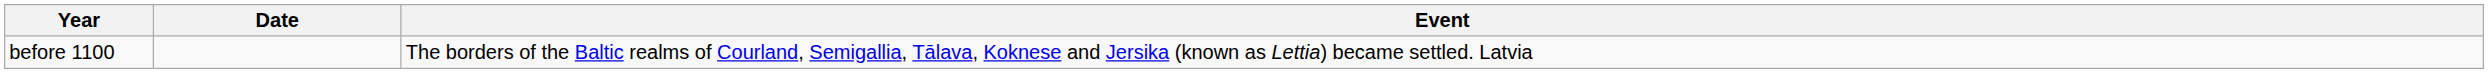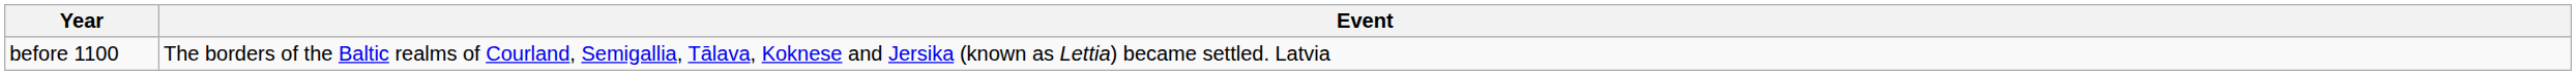- column: Date
